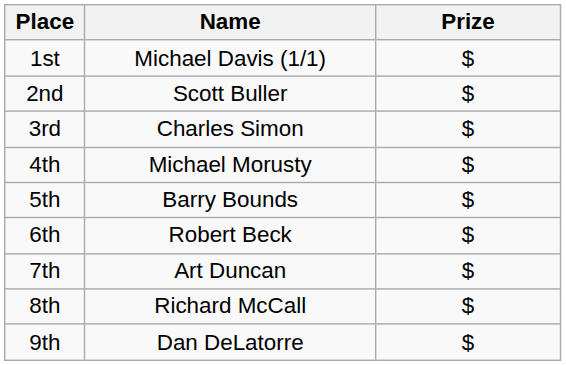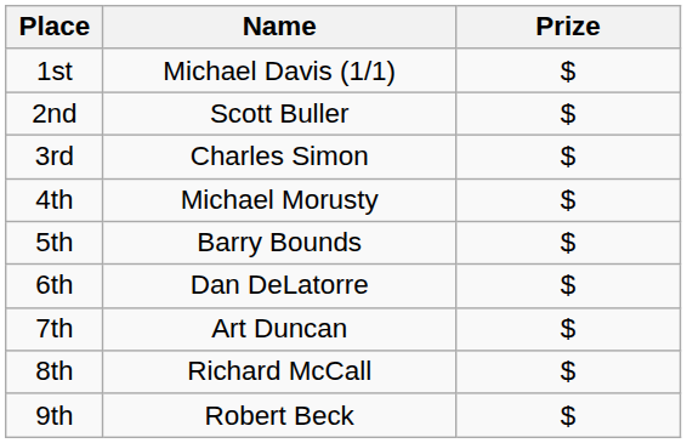6th | Name: Robert Beck -> Dan DeLatorre
9th | Name: Dan DeLatorre -> Robert Beck
